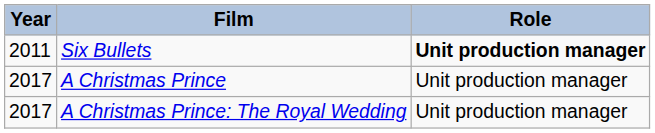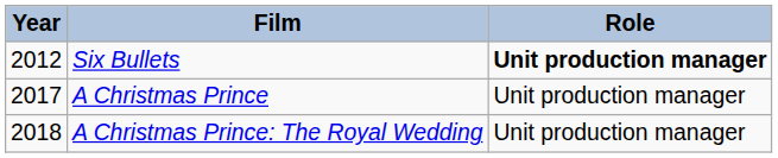Six Bullets | Year: 2011 -> 2012
A Christmas Prince: The Royal Wedding | Year: 2017 -> 2018
